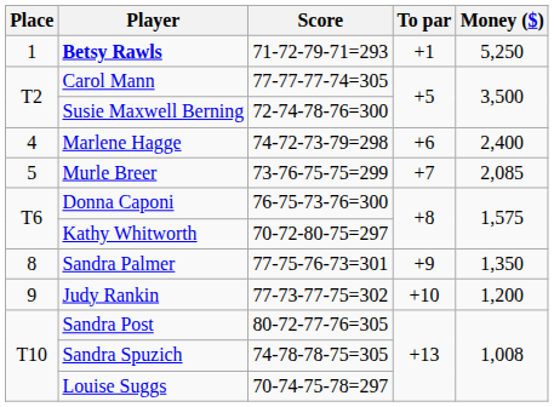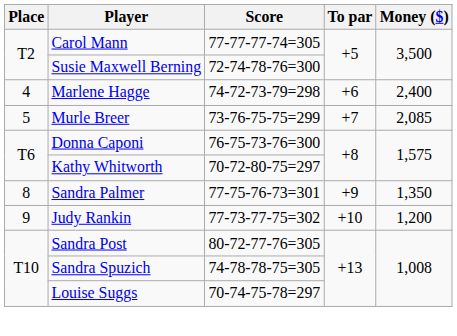- row: 1 | Betsy Rawls | 71-72-79-71=293 | +1 | 5,250
